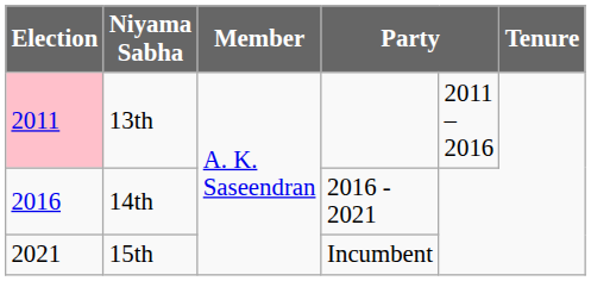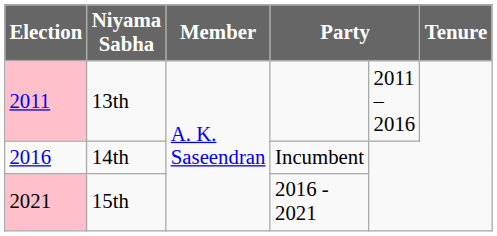14th | column 4: 2016 - 2021 -> Incumbent
15th | Election: no background -> pink background
15th | column 4: Incumbent -> 2016 - 2021
